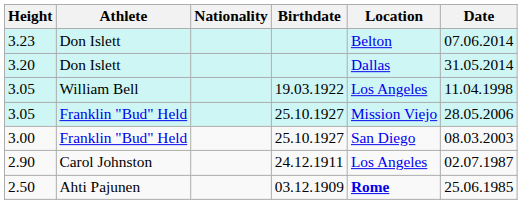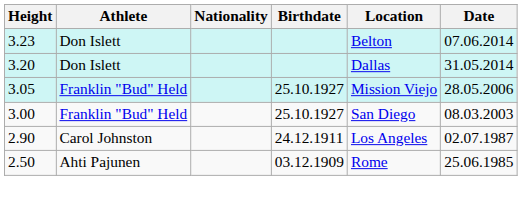- row: 3.05 | William Bell | 19.03.1922 | Los Angeles | 11.04.1998
2.50 | Location: bold -> normal
